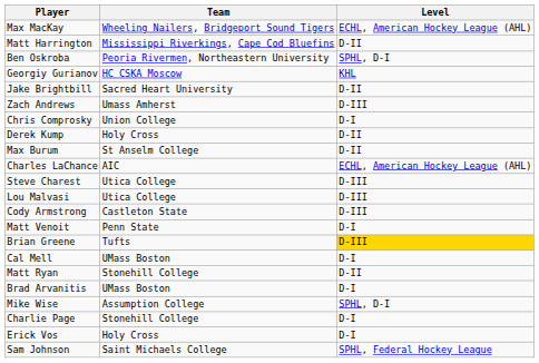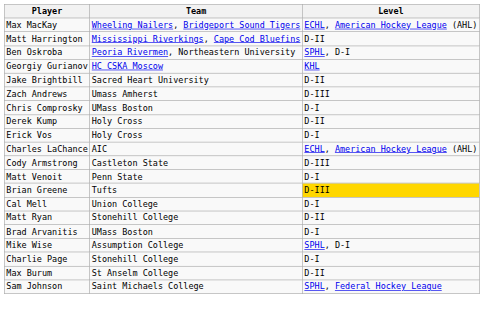Chris Comprosky | Team: Union College -> UMass Boston
rows swapped: Erick Vos <-> Max Burum
- row: Steve Charest | Utica College | D-III
- row: Lou Malvasi | Utica College | D-III
Cal Mell | Team: UMass Boston -> Union College
